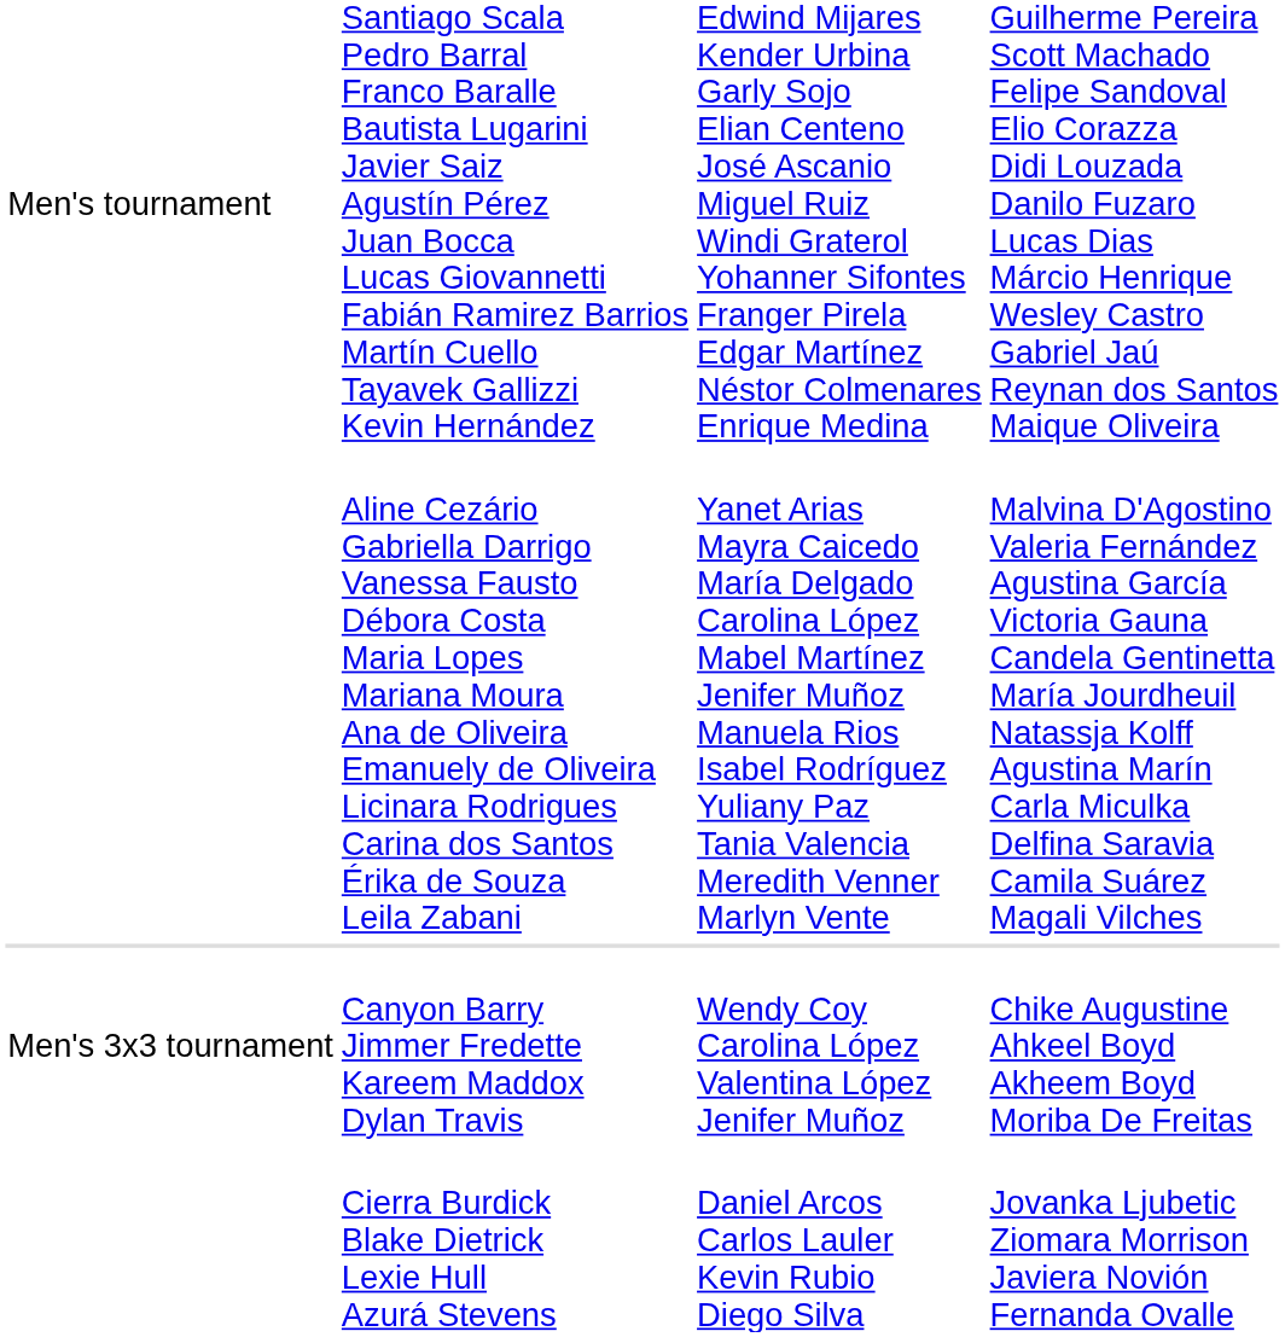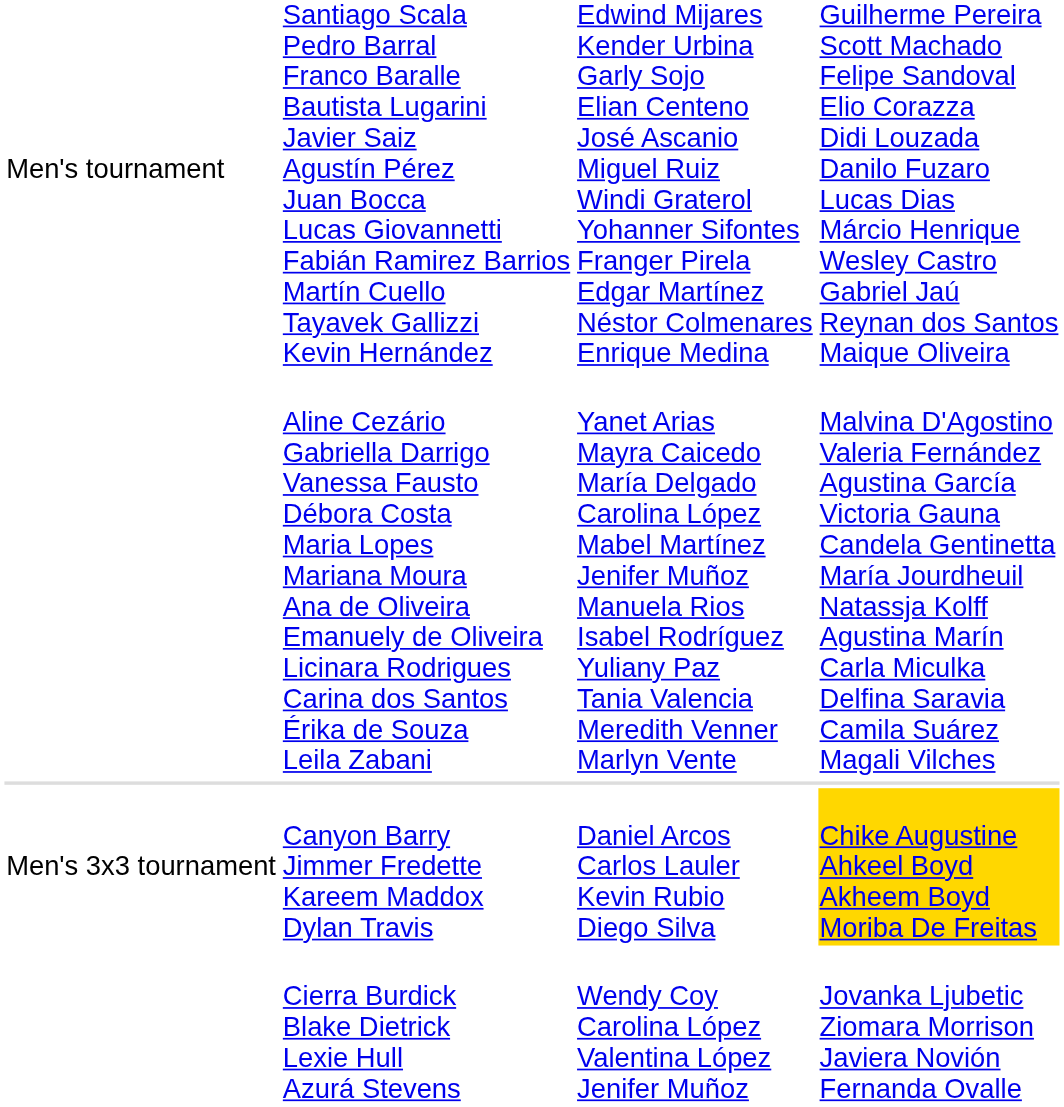Canyon Barry Jimmer Fredette Kareem Maddox Dylan Travis | column 3: Wendy Coy Carolina López Valentina López Jenifer Muñoz -> Daniel Arcos Carlos Lauler Kevin Rubio Diego Silva
Canyon Barry Jimmer Fredette Kareem Maddox Dylan Travis | column 4: no background -> gold background
Cierra Burdick Blake Dietrick Lexie Hull Azurá Stevens | column 3: Daniel Arcos Carlos Lauler Kevin Rubio Diego Silva -> Wendy Coy Carolina López Valentina López Jenifer Muñoz
